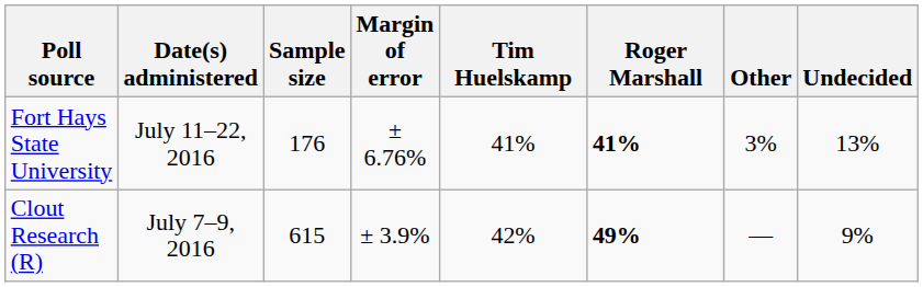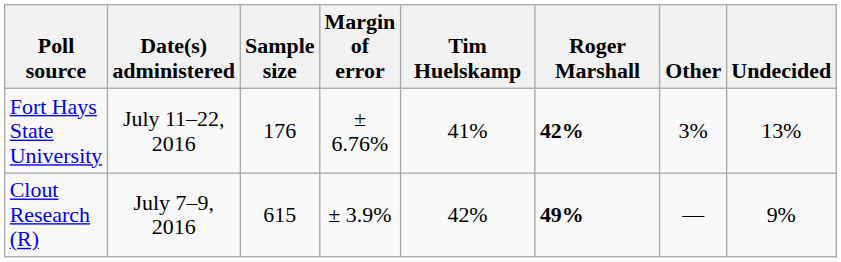Fort Hays State University | Roger Marshall: 41% -> 42%
